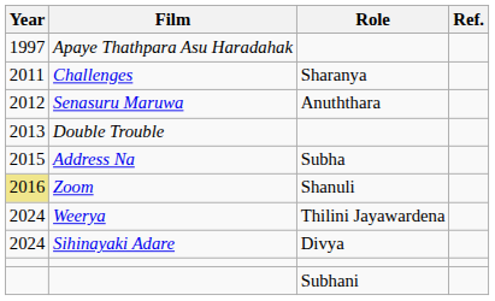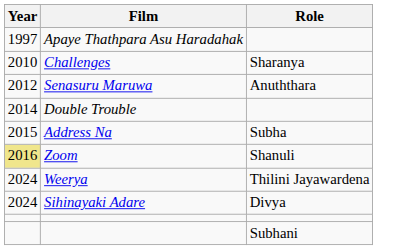- column: Ref.
Challenges | Year: 2011 -> 2010
Double Trouble | Year: 2013 -> 2014
